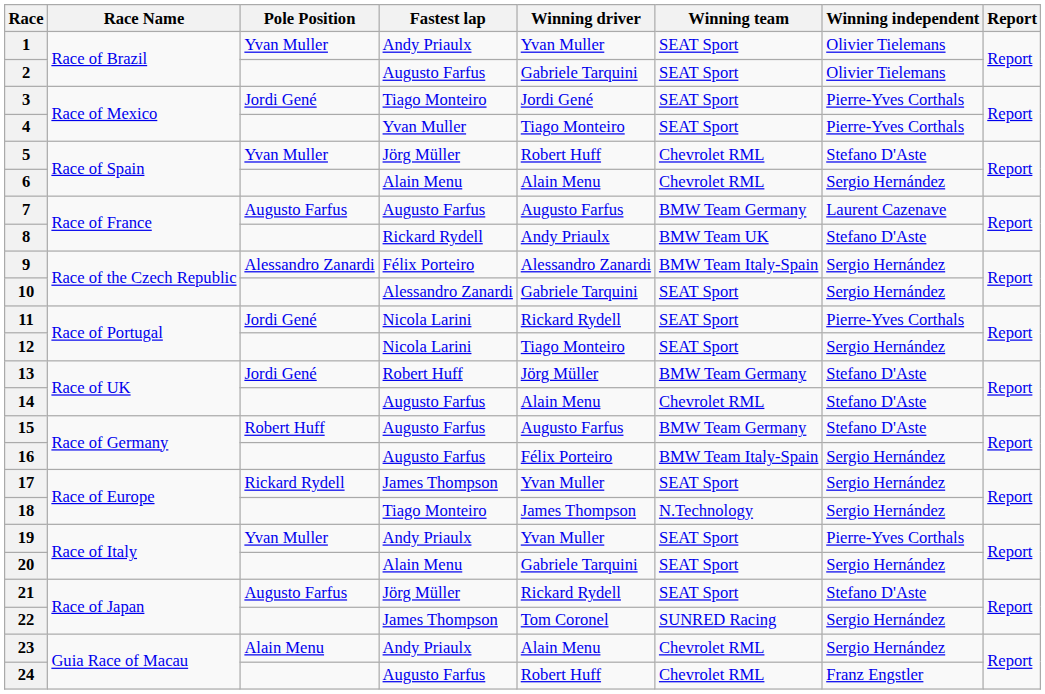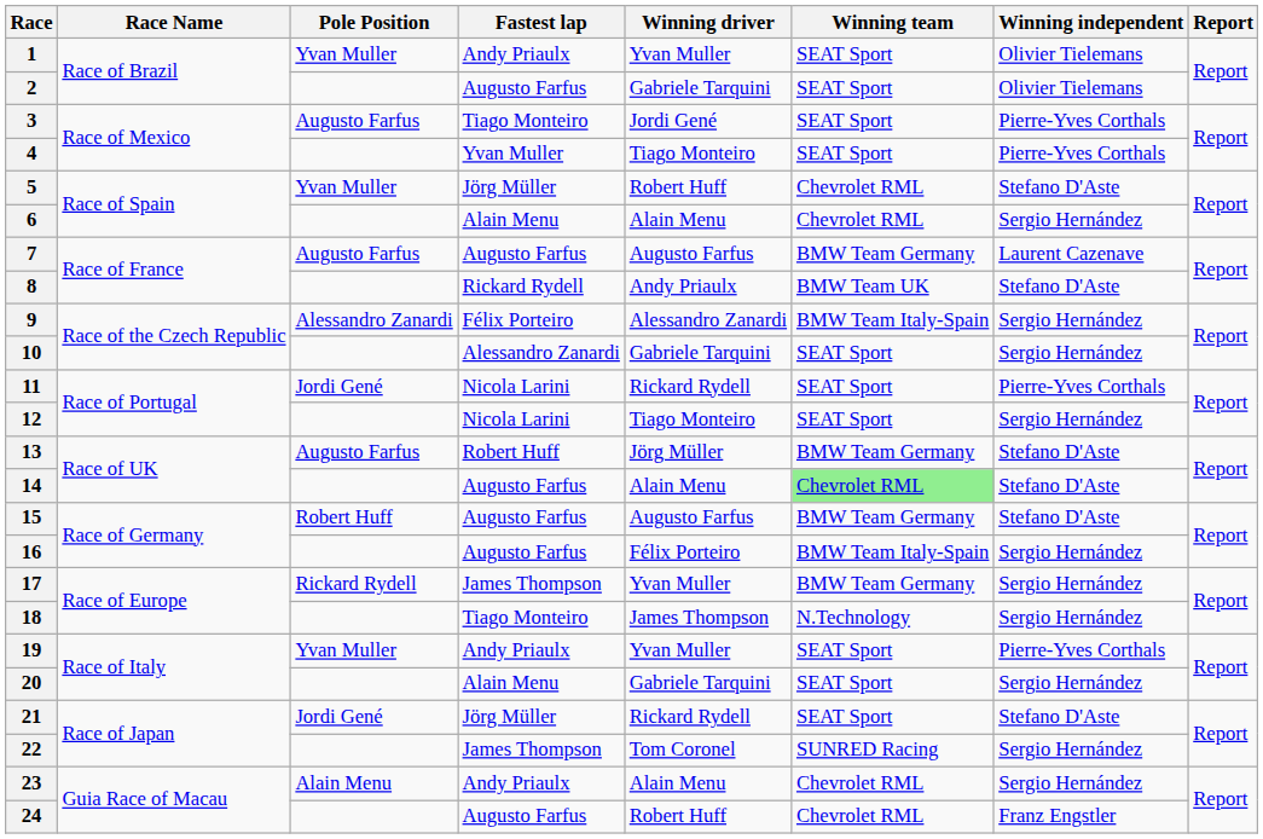3 | Pole Position: Jordi Gené -> Augusto Farfus
13 | Pole Position: Jordi Gené -> Augusto Farfus
14 | Winning team: no background -> lightgreen background
17 | Winning team: SEAT Sport -> BMW Team Germany
21 | Pole Position: Augusto Farfus -> Jordi Gené
